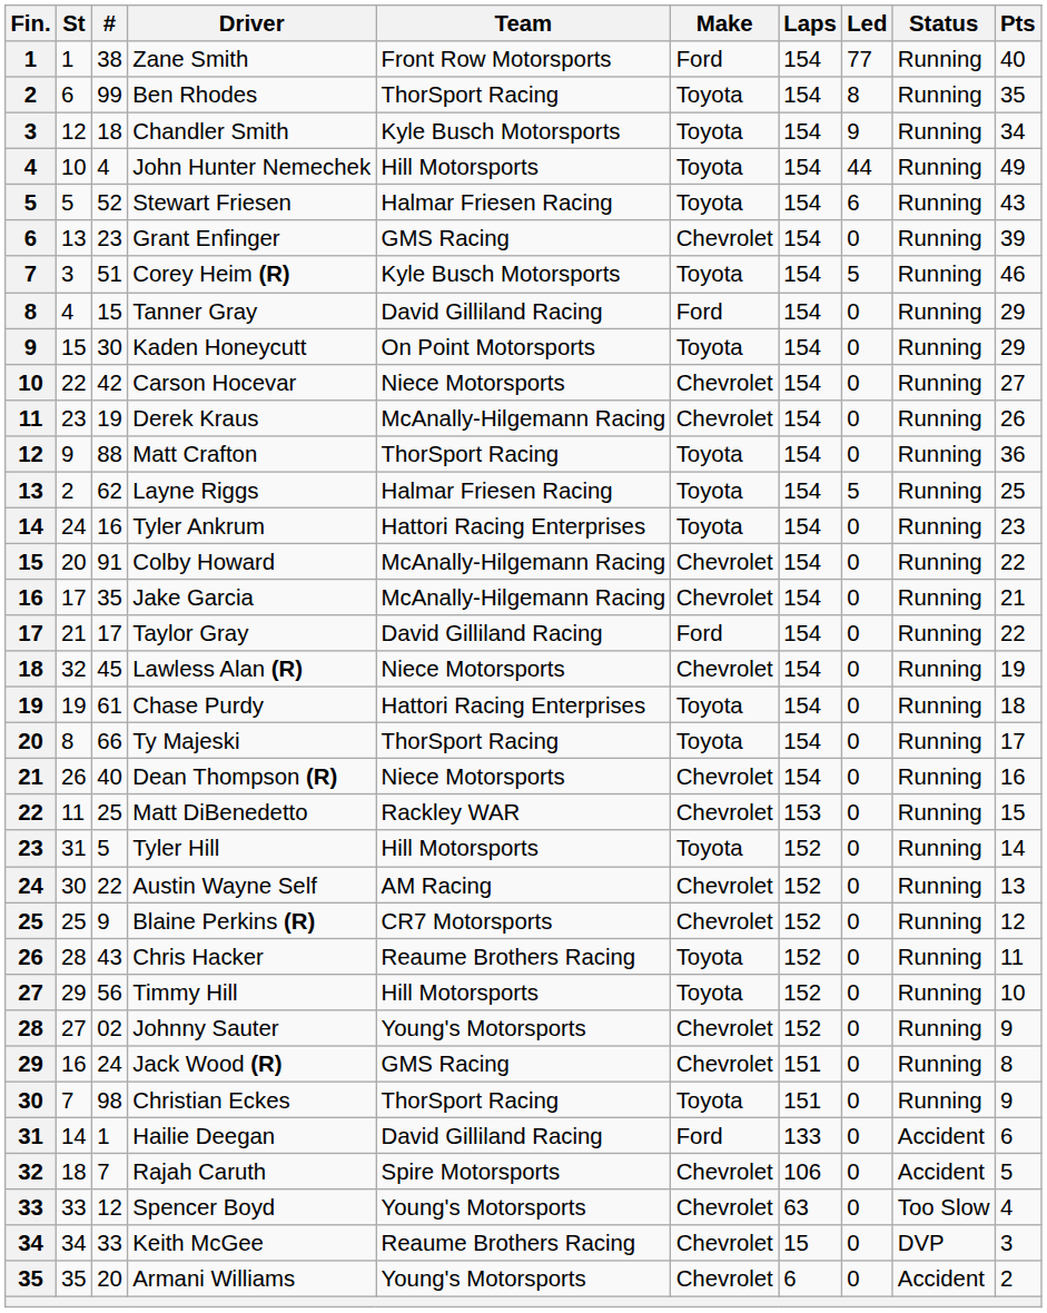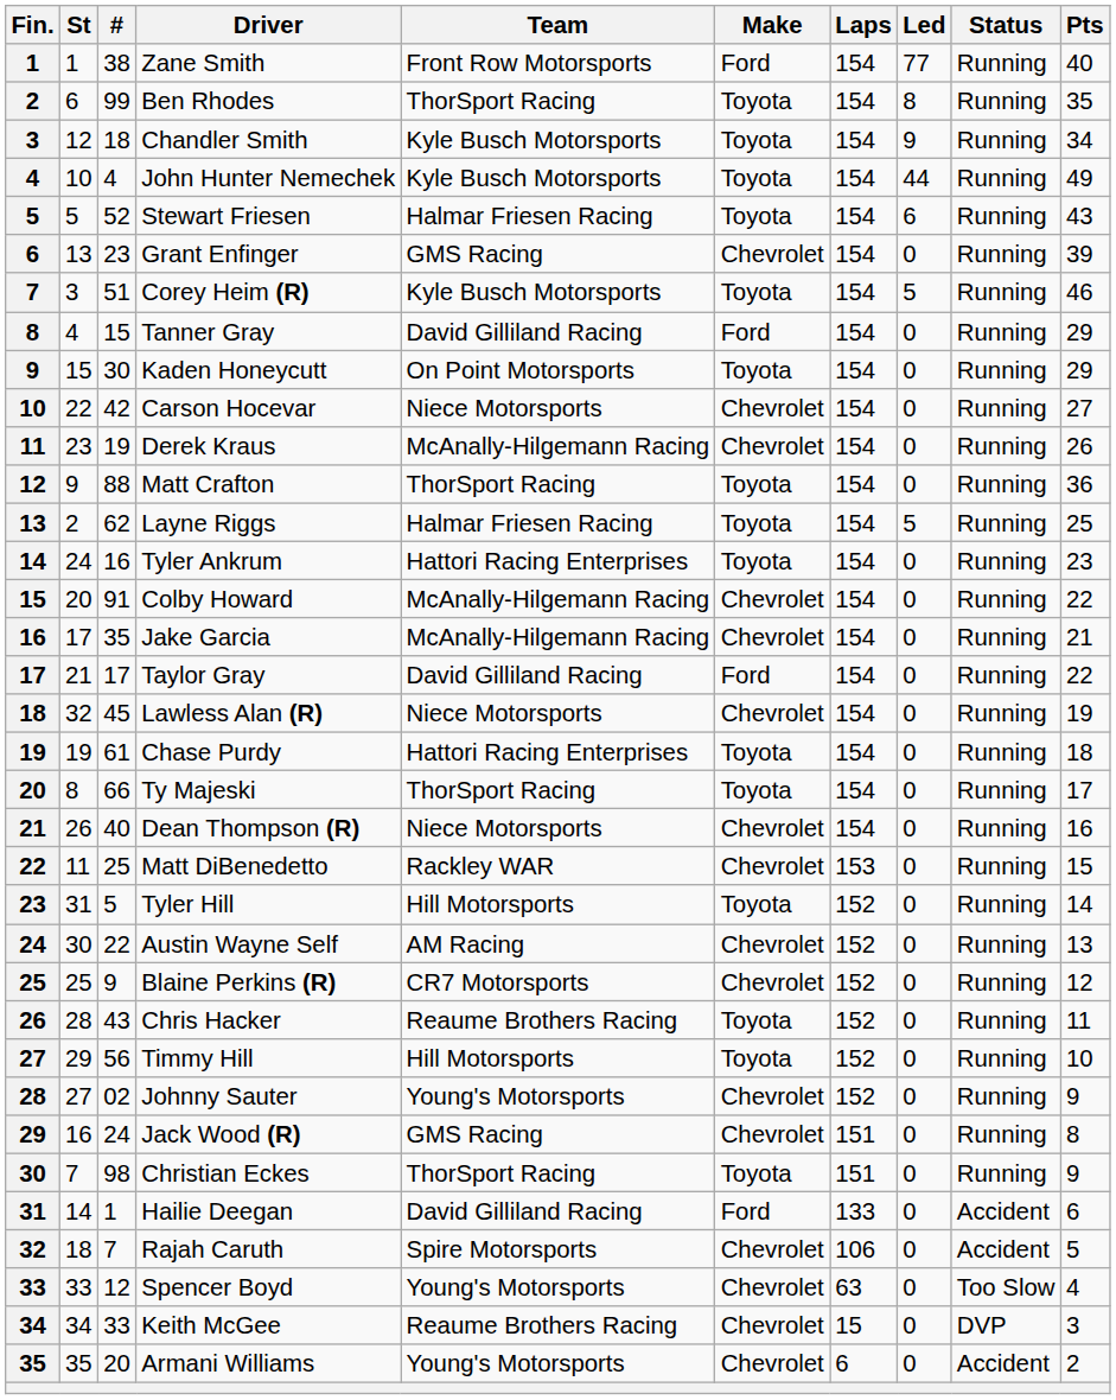John Hunter Nemechek | Team: Hill Motorsports -> Kyle Busch Motorsports
